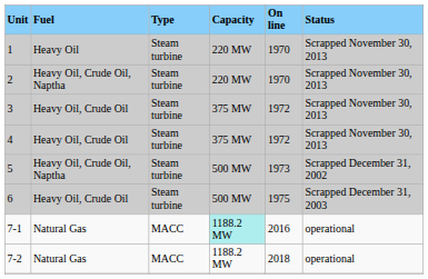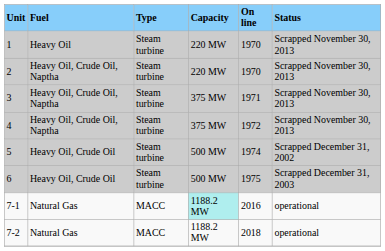3 | Fuel: Heavy Oil, Crude Oil -> Heavy Oil, Crude Oil, Naptha
3 | On line: 1972 -> 1971
4 | Fuel: Heavy Oil, Crude Oil -> Heavy Oil, Crude Oil, Naptha
5 | Fuel: Heavy Oil, Crude Oil, Naptha -> Heavy Oil, Crude Oil
5 | On line: 1973 -> 1974
